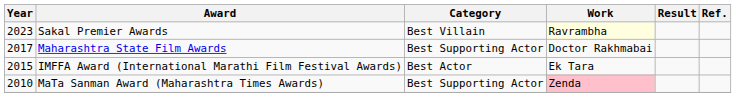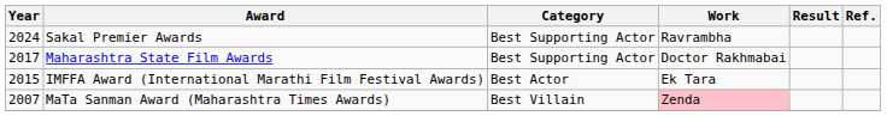Sakal Premier Awards | Year: 2023 -> 2024
Sakal Premier Awards | Category: Best Villain -> Best Supporting Actor
Sakal Premier Awards | Work: lightyellow background -> no background
MaTa Sanman Award (Maharashtra Times Awards) | Year: 2010 -> 2007
MaTa Sanman Award (Maharashtra Times Awards) | Category: Best Supporting Actor -> Best Villain
